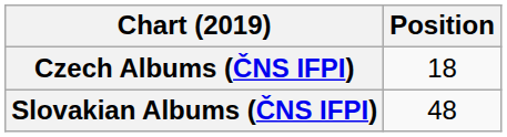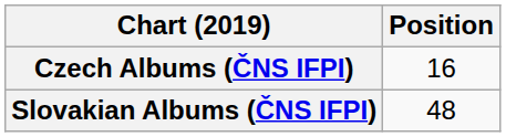Czech Albums (ČNS IFPI) | Position: 18 -> 16
